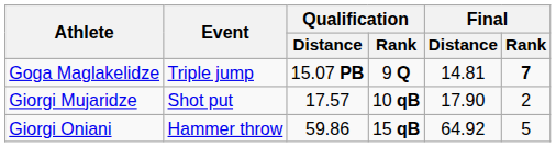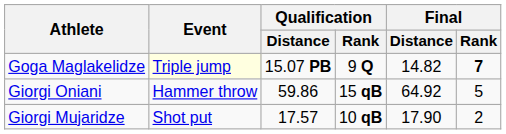Goga Maglakelidze | Event: no background -> lightyellow background
Goga Maglakelidze | Final / Distance: 14.81 -> 14.82
rows swapped: Giorgi Mujaridze <-> Giorgi Oniani
